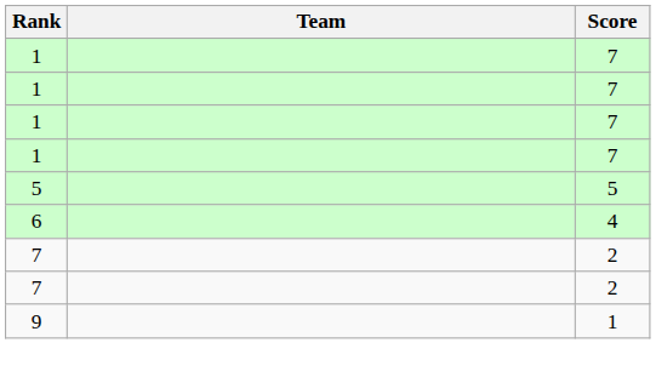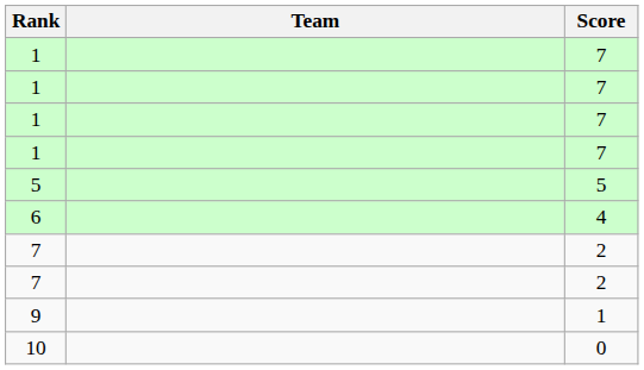+ row: 10 | 0
